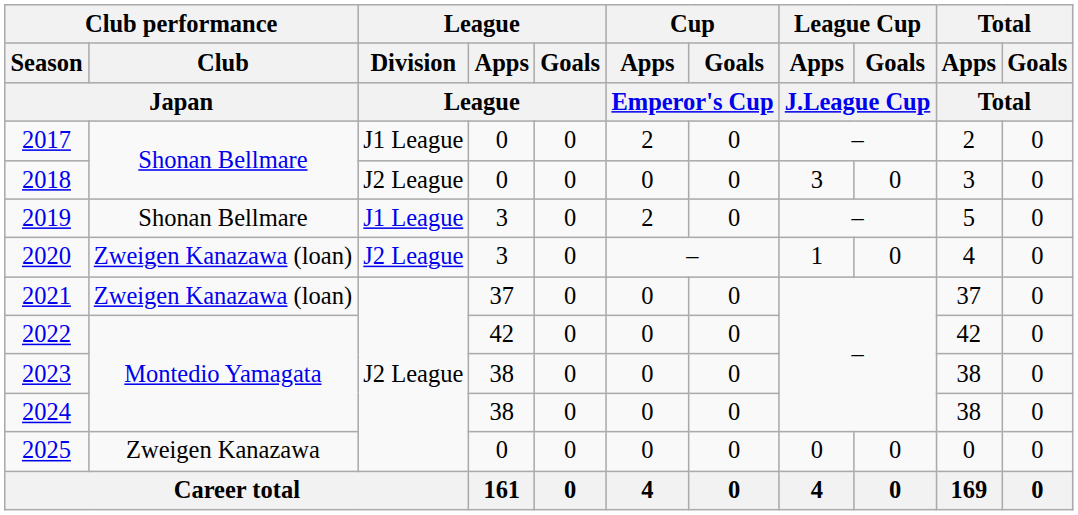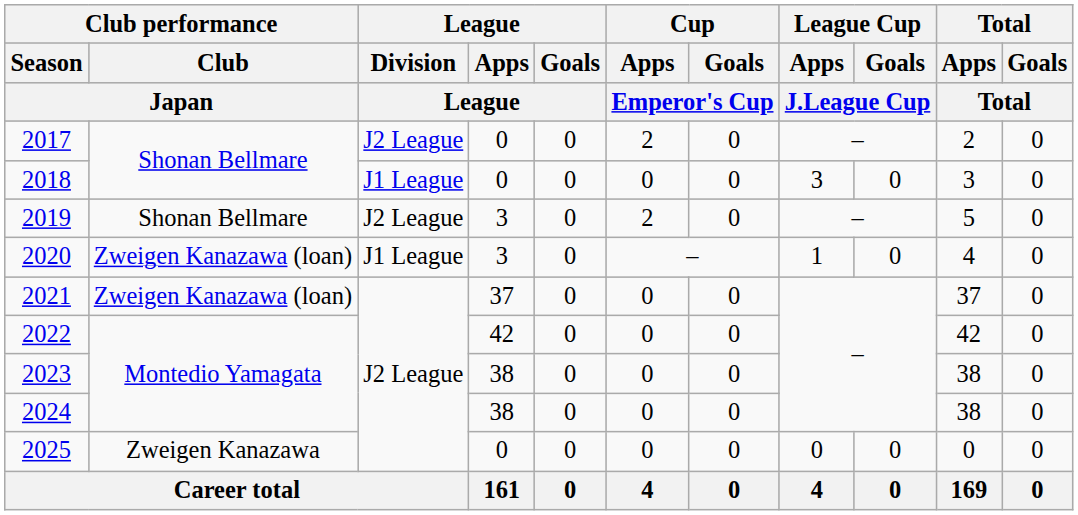2017 | League / Division / League: J1 League -> J2 League
2018 | League / Division / League: J2 League -> J1 League
2019 | League / Division / League: J1 League -> J2 League
2020 | League / Division / League: J2 League -> J1 League
